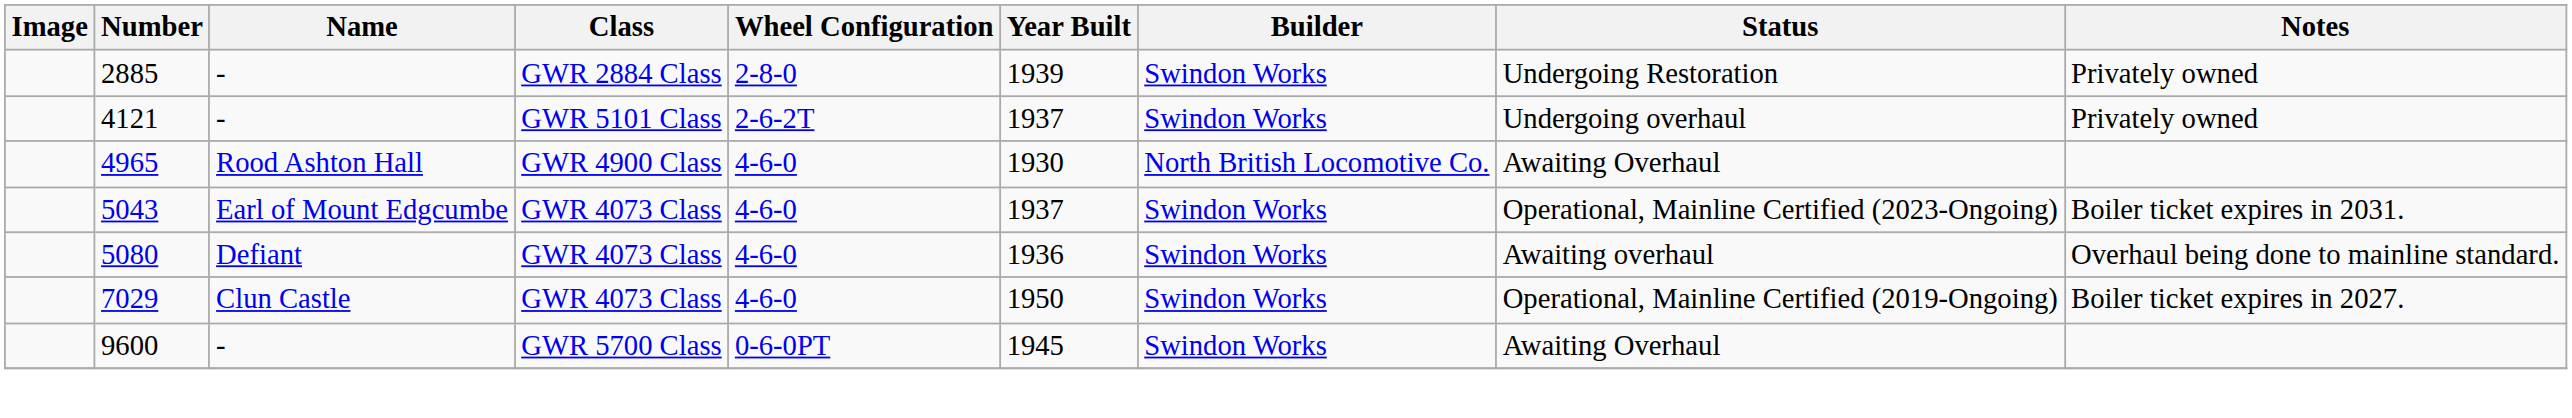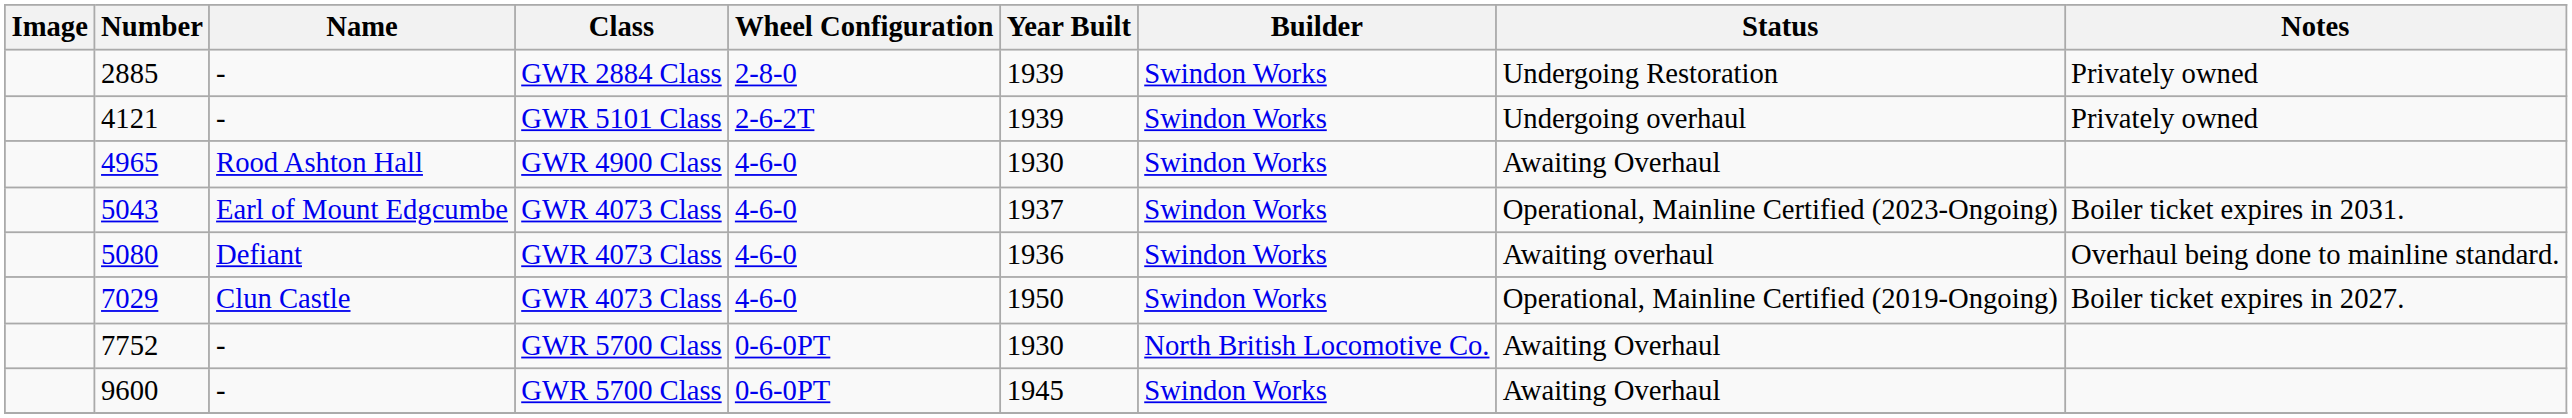4121 | Year Built: 1937 -> 1939
4965 | Builder: North British Locomotive Co. -> Swindon Works
+ row: 7752 | - | GWR 5700 Class | 0-6-0PT | 1930 | North British Locomotive Co. | Awaiting Overhaul
